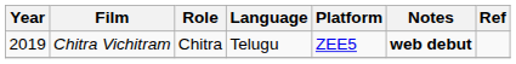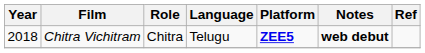Chitra Vichitram | Year: 2019 -> 2018
Chitra Vichitram | Platform: normal -> bold
